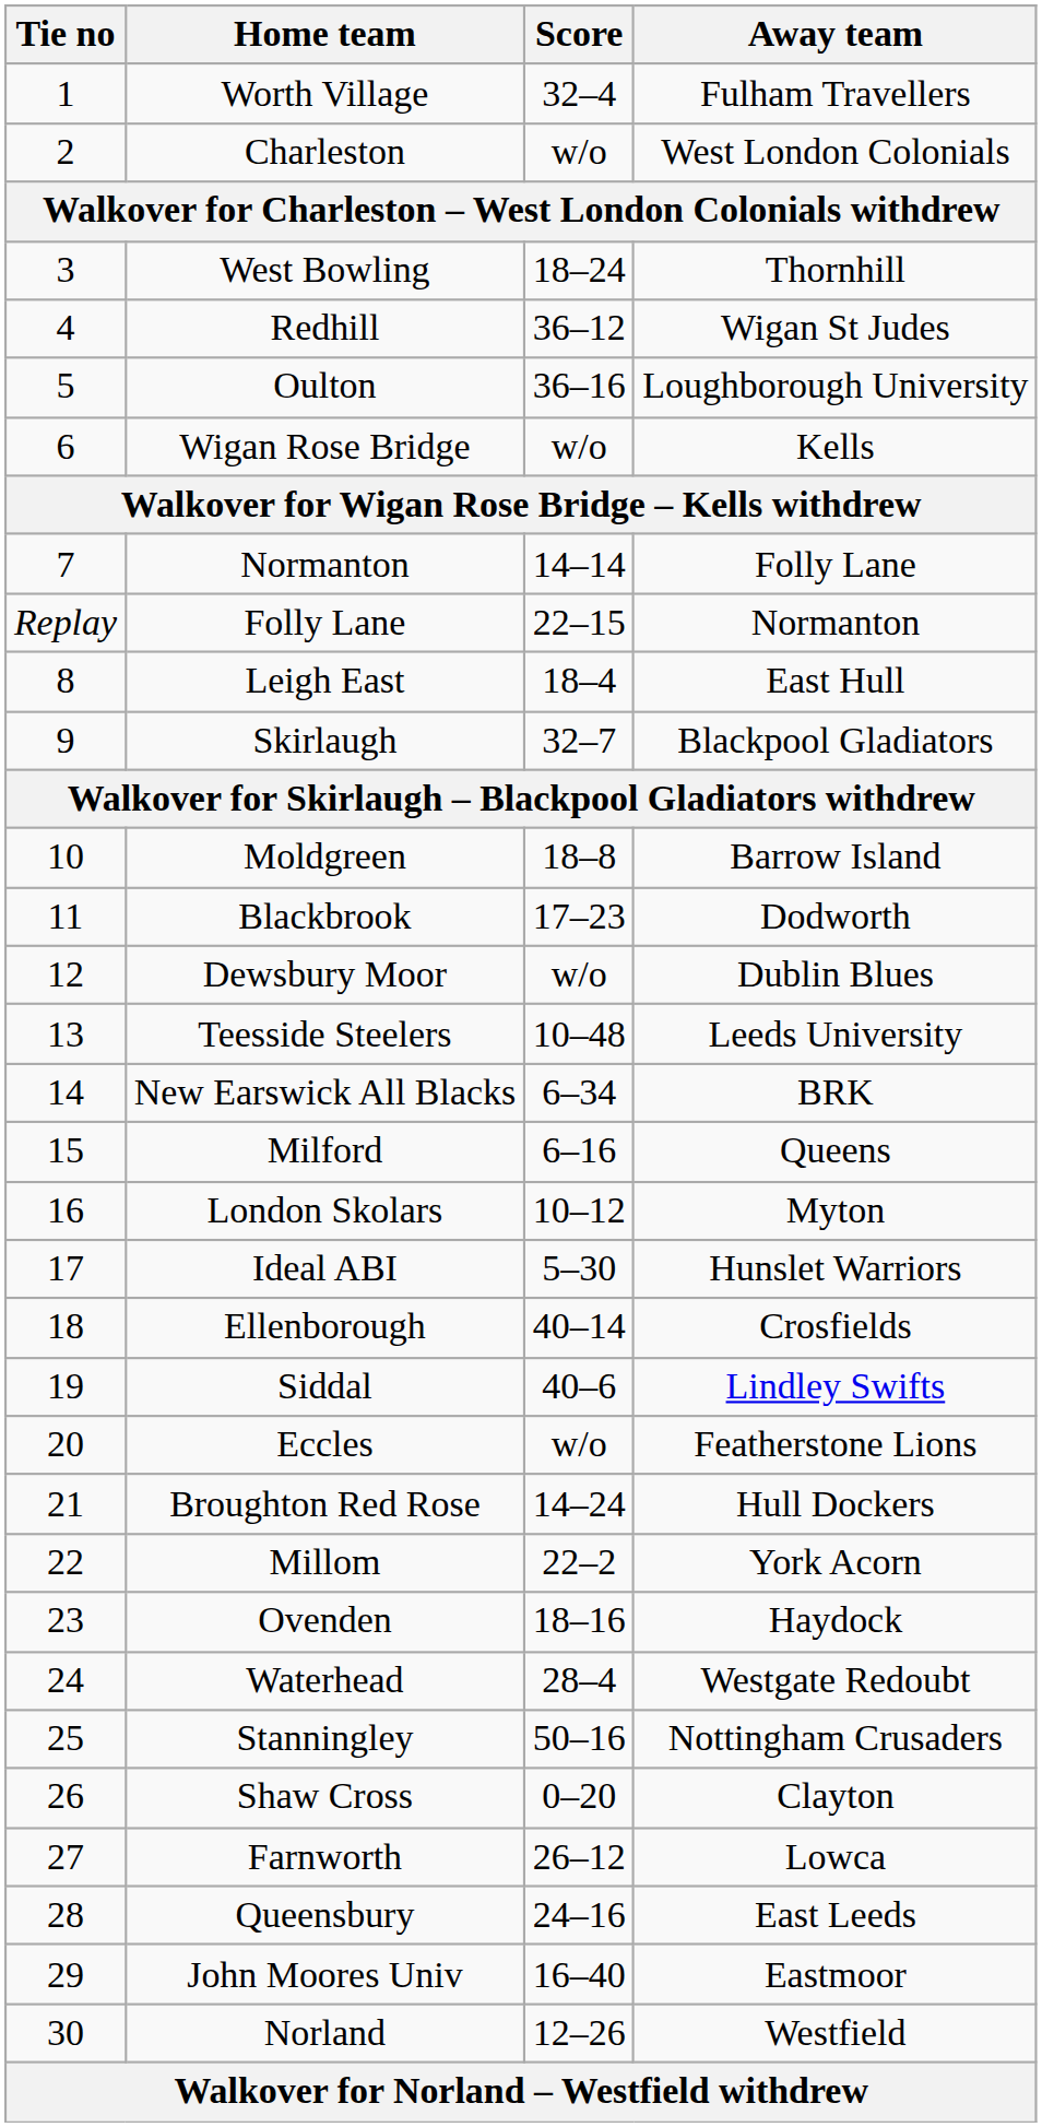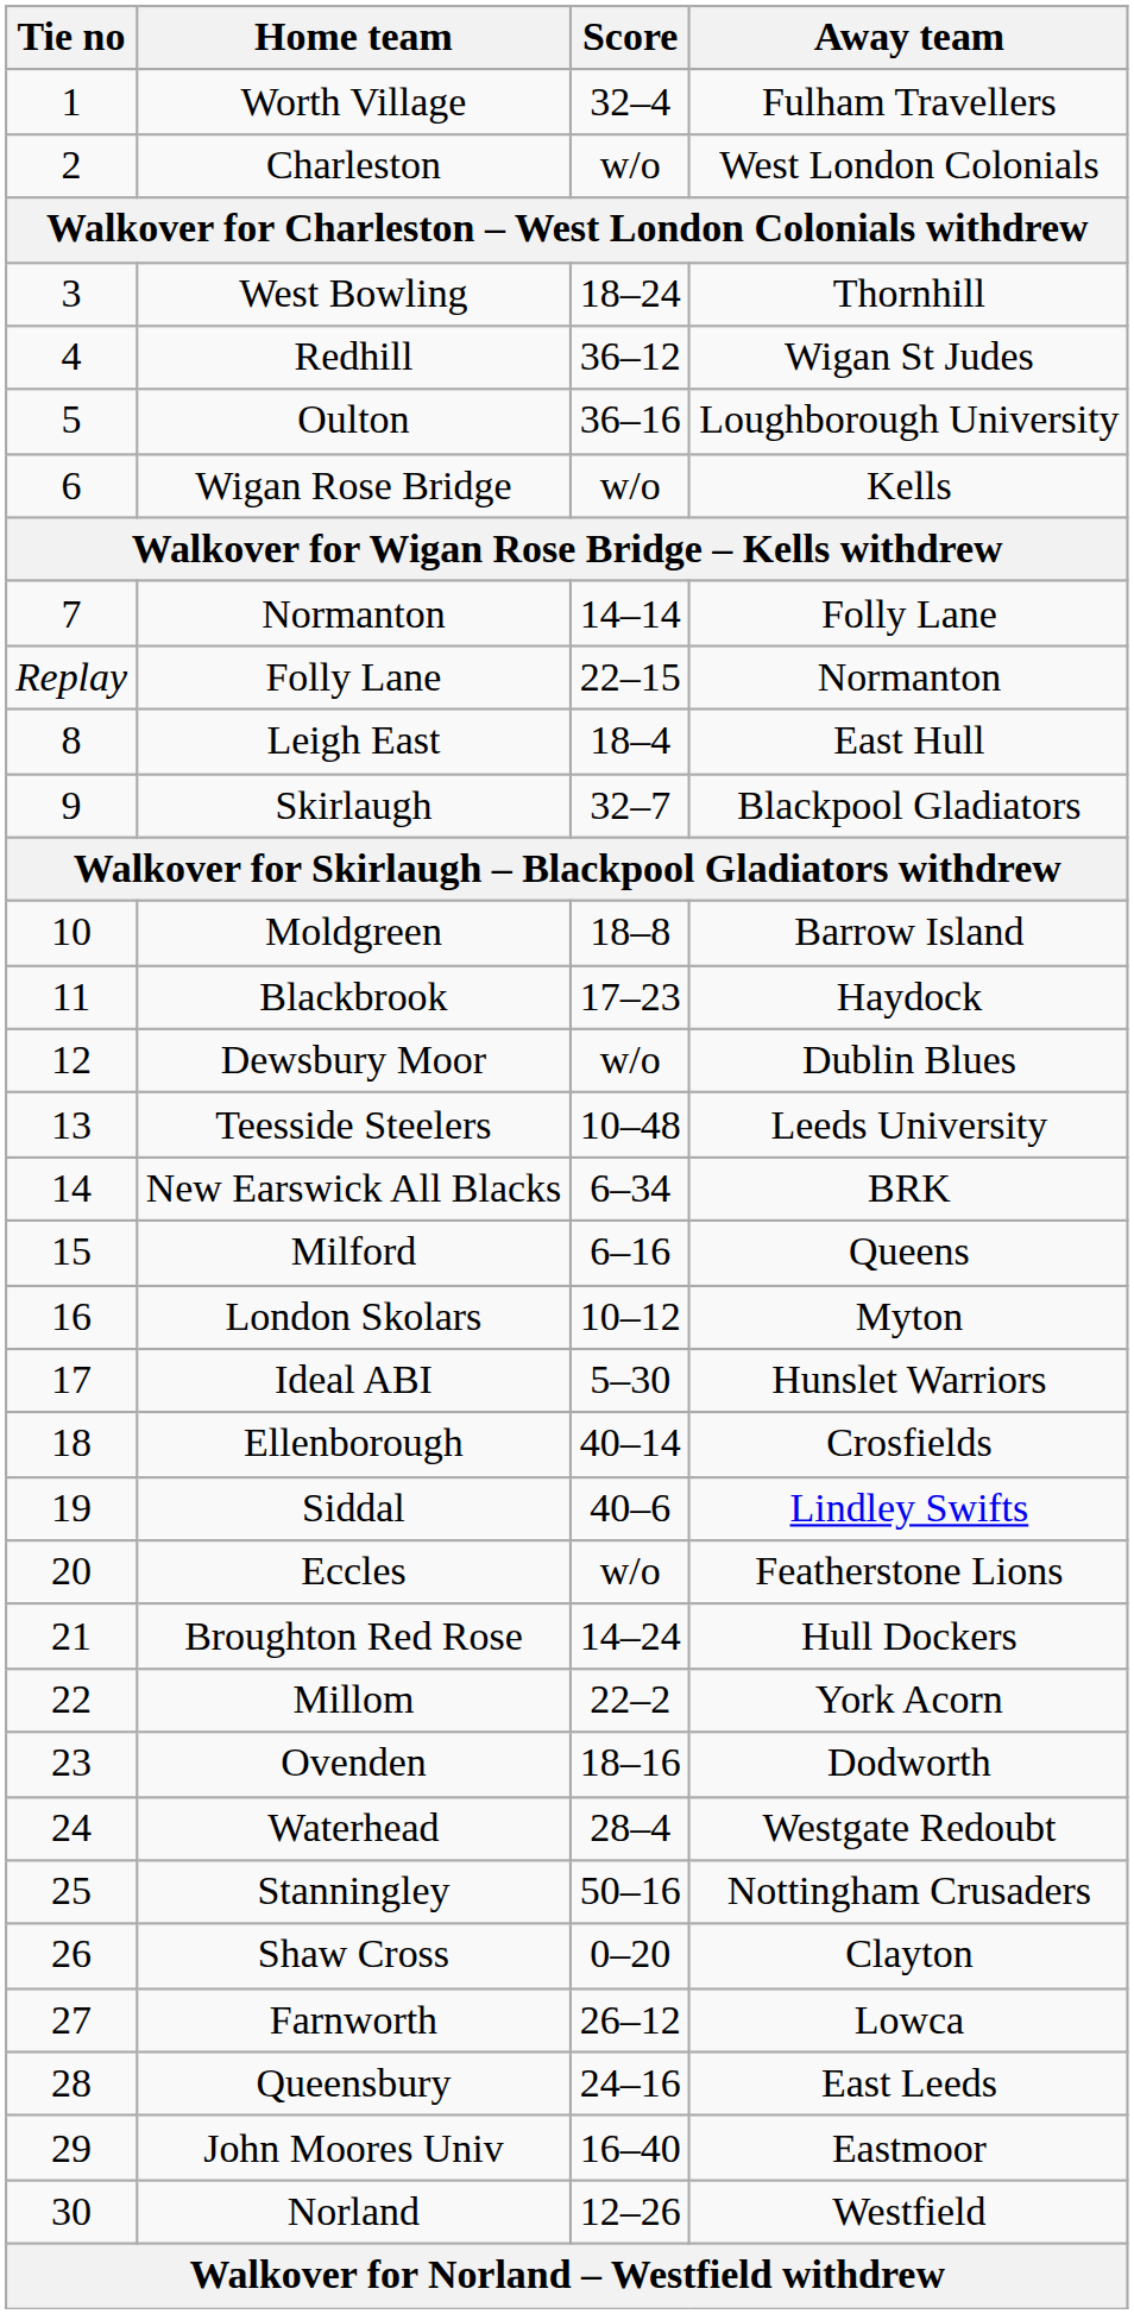Blackbrook | Away team: Dodworth -> Haydock
Ovenden | Away team: Haydock -> Dodworth
